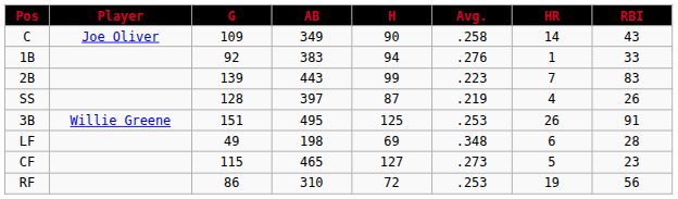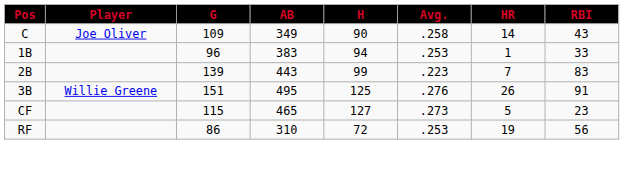1B | G: 92 -> 96
1B | Avg.: .276 -> .253
- row: SS | 128 | 397 | 87 | .219 | 4 | 26
3B | Avg.: .253 -> .276
- row: LF | 49 | 198 | 69 | .348 | 6 | 28
